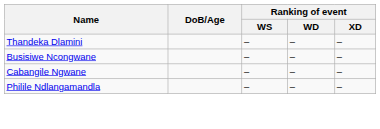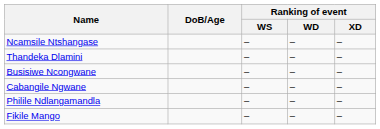+ row: Ncamsile Ntshangase | – | – | –
+ row: Fikile Mango | – | – | –
